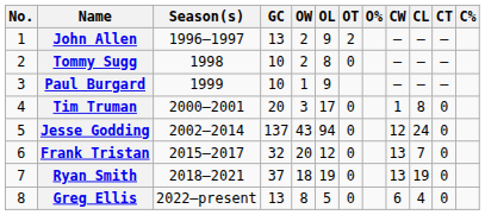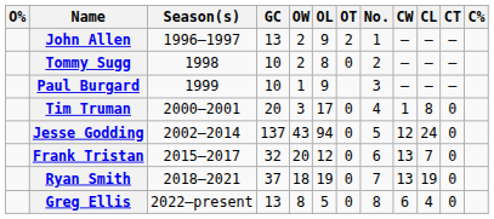columns swapped: No. <-> O%
